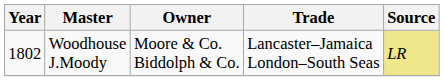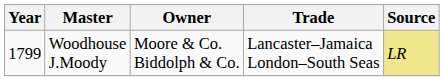Woodhouse J.Moody | Year: 1802 -> 1799
